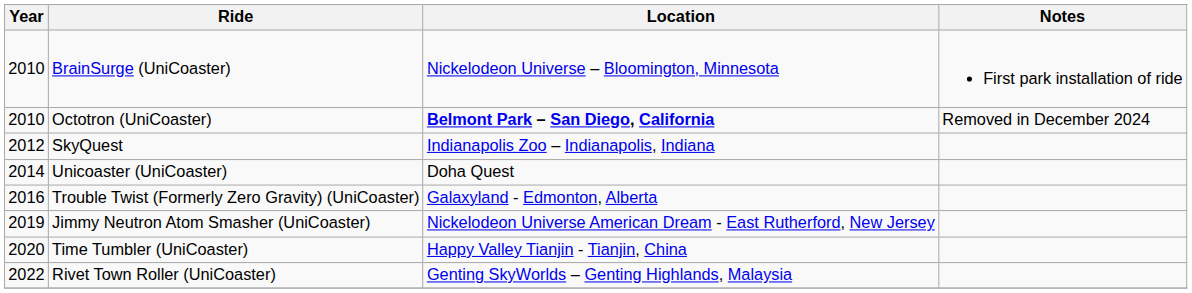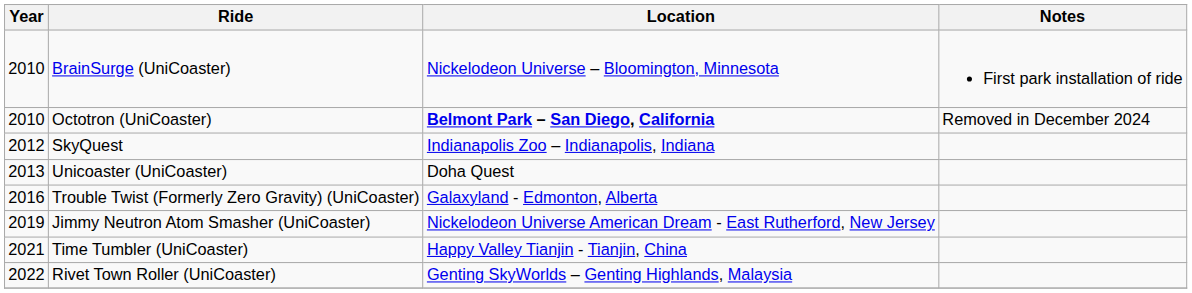Unicoaster (UniCoaster) | Year: 2014 -> 2013
Time Tumbler (UniCoaster) | Year: 2020 -> 2021
